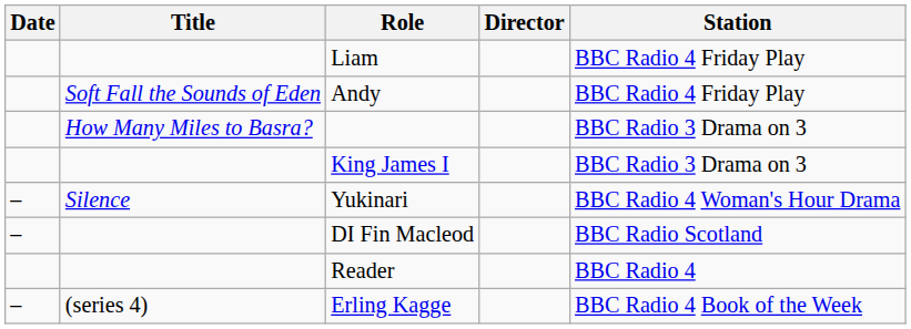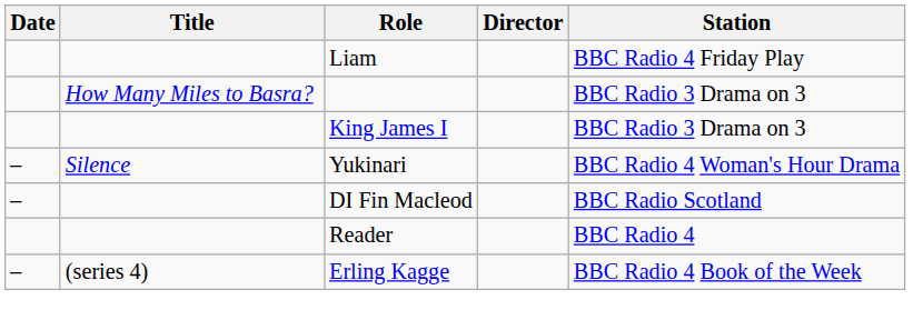- row: Soft Fall the Sounds of Eden | Andy | BBC Radio 4 Friday Play
